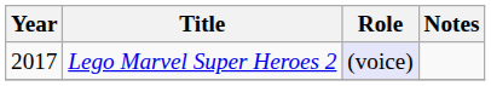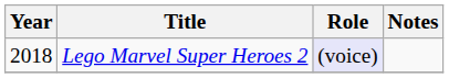Lego Marvel Super Heroes 2 | Year: 2017 -> 2018
